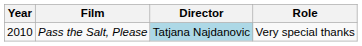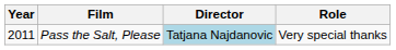Pass the Salt, Please | Year: 2010 -> 2011
